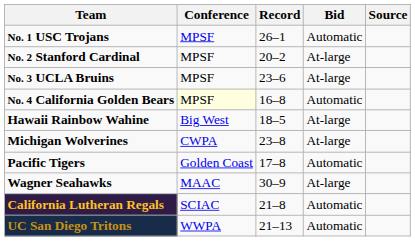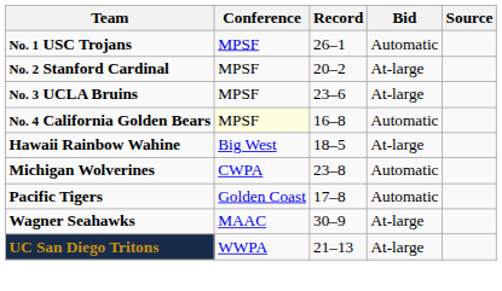Michigan Wolverines | Bid: At-large -> Automatic
- row: California Lutheran Regals | SCIAC | 21–8 | Automatic
UC San Diego Tritons | Bid: Automatic -> At-large
